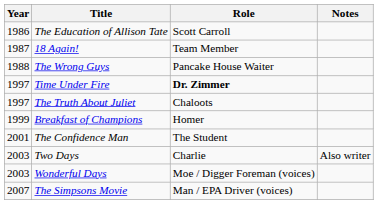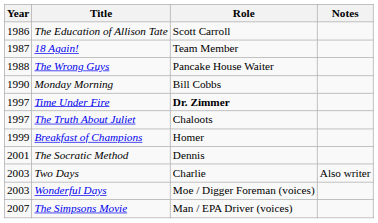+ row: 1990 | Monday Morning | Bill Cobbs
- row: 2001 | The Confidence Man | The Student
+ row: 2001 | The Socratic Method | Dennis
